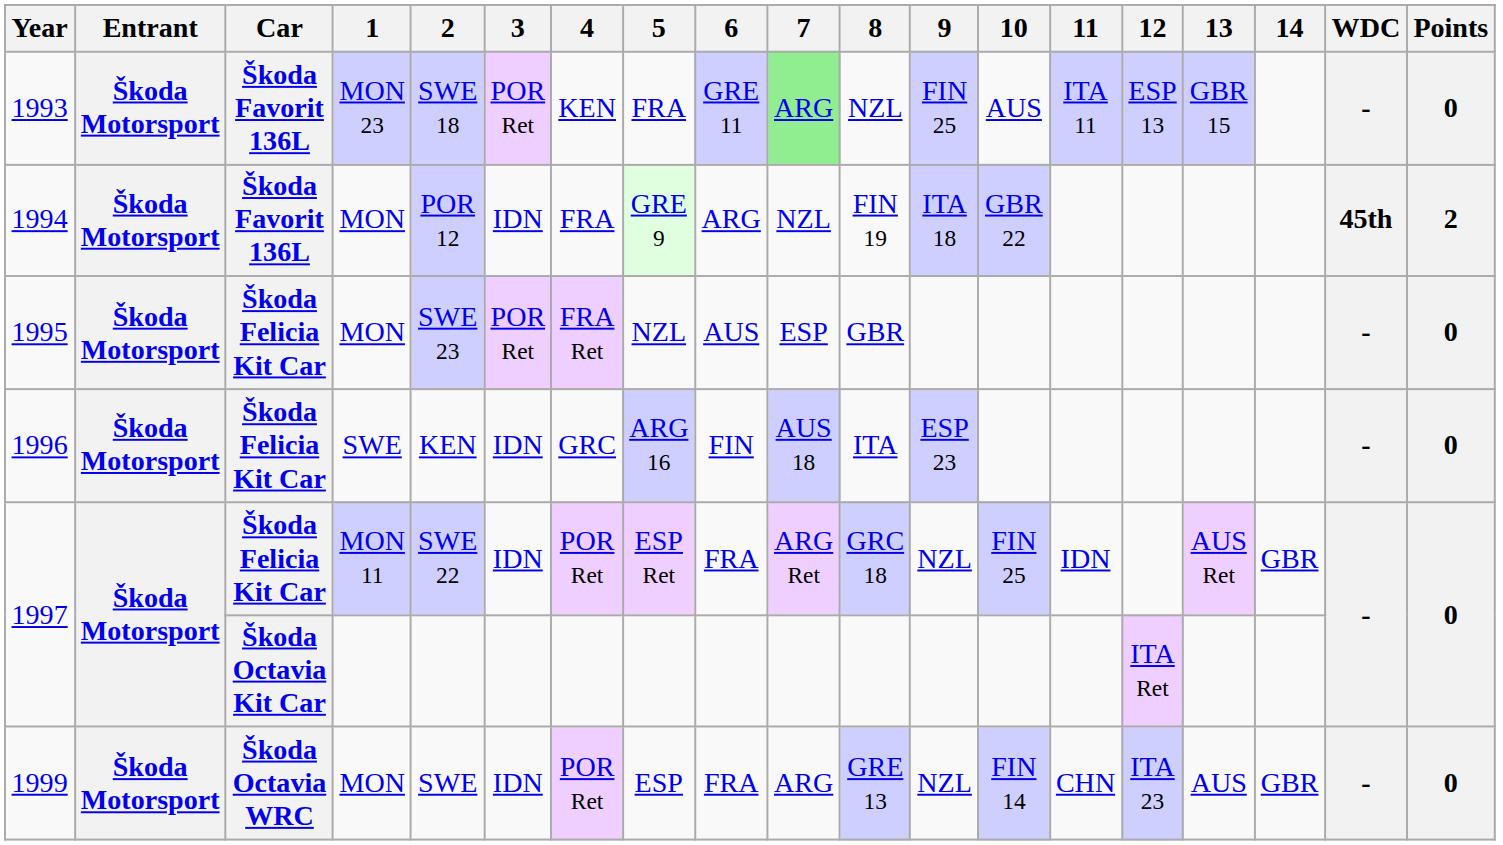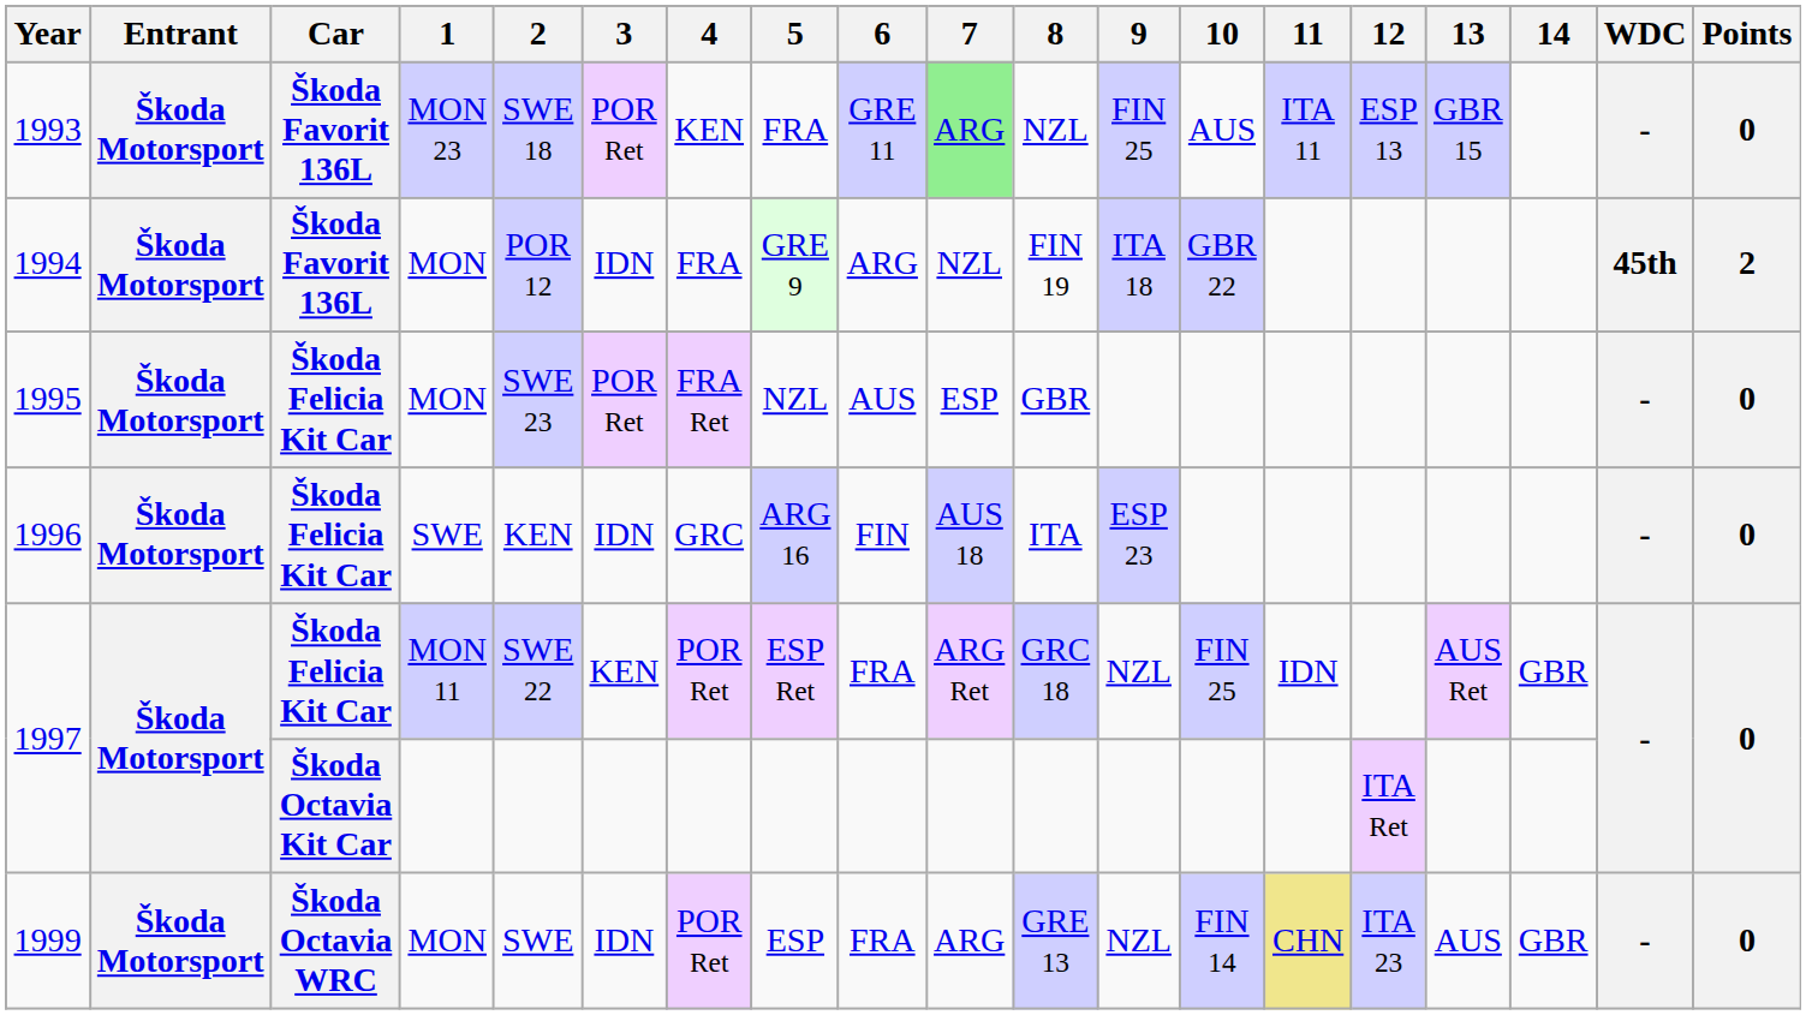1997 / MON 11 | 3: IDN -> KEN
1999 | 11: no background -> khaki background
